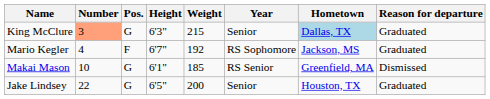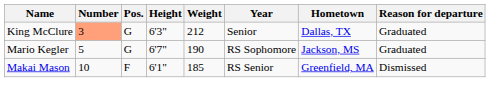King McClure | Weight: 215 -> 212
King McClure | Hometown: lightblue background -> no background
Mario Kegler | Number: 4 -> 5
Mario Kegler | Pos.: F -> G
Mario Kegler | Weight: 192 -> 190
Makai Mason | Pos.: G -> F
- row: Jake Lindsey | 22 | G | 6'5" | 200 | Senior | Houston, TX | Graduated
